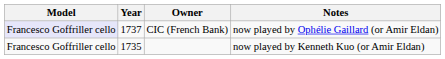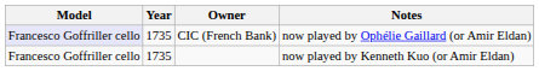CIC (French Bank) | Year: 1737 -> 1735
